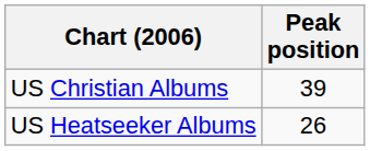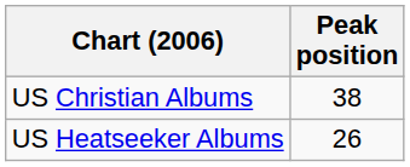US Christian Albums | Peak position: 39 -> 38
